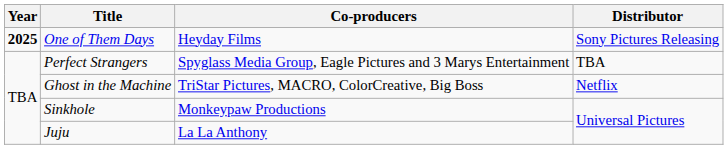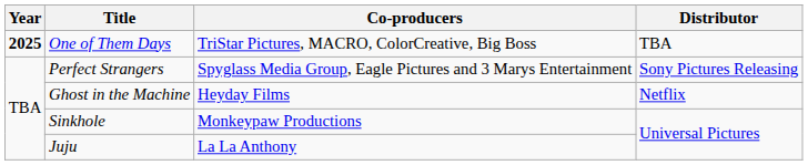One of Them Days | Co-producers: Heyday Films -> TriStar Pictures, MACRO, ColorCreative, Big Boss
One of Them Days | Distributor: Sony Pictures Releasing -> TBA
Perfect Strangers | Distributor: TBA -> Sony Pictures Releasing
Ghost in the Machine | Co-producers: TriStar Pictures, MACRO, ColorCreative, Big Boss -> Heyday Films
